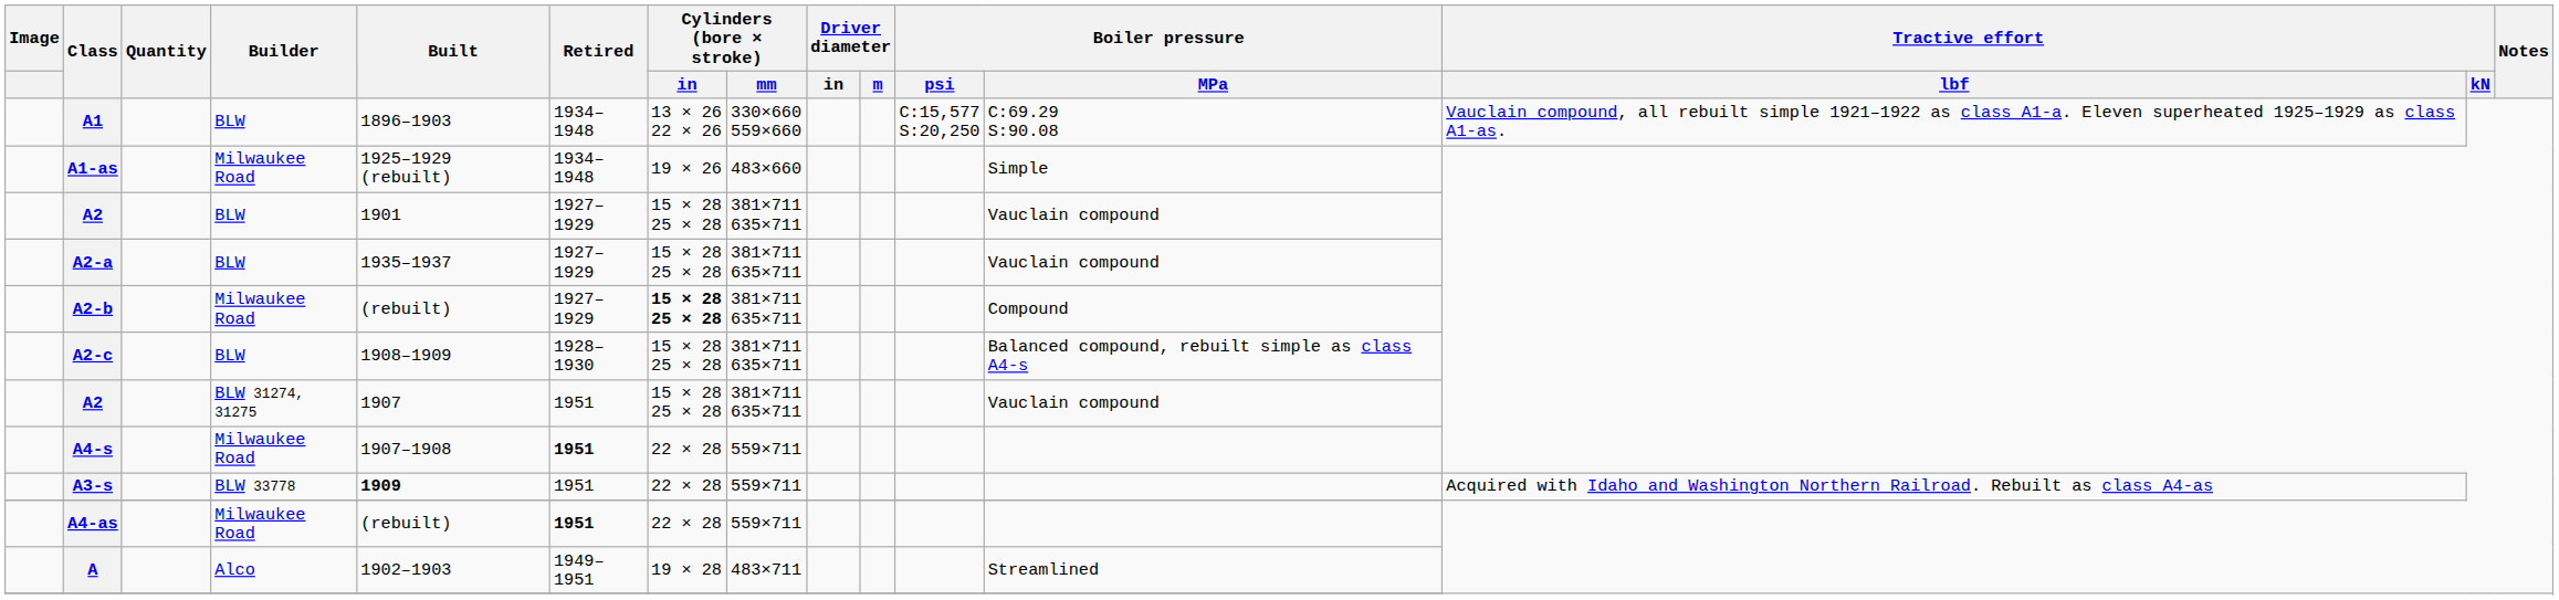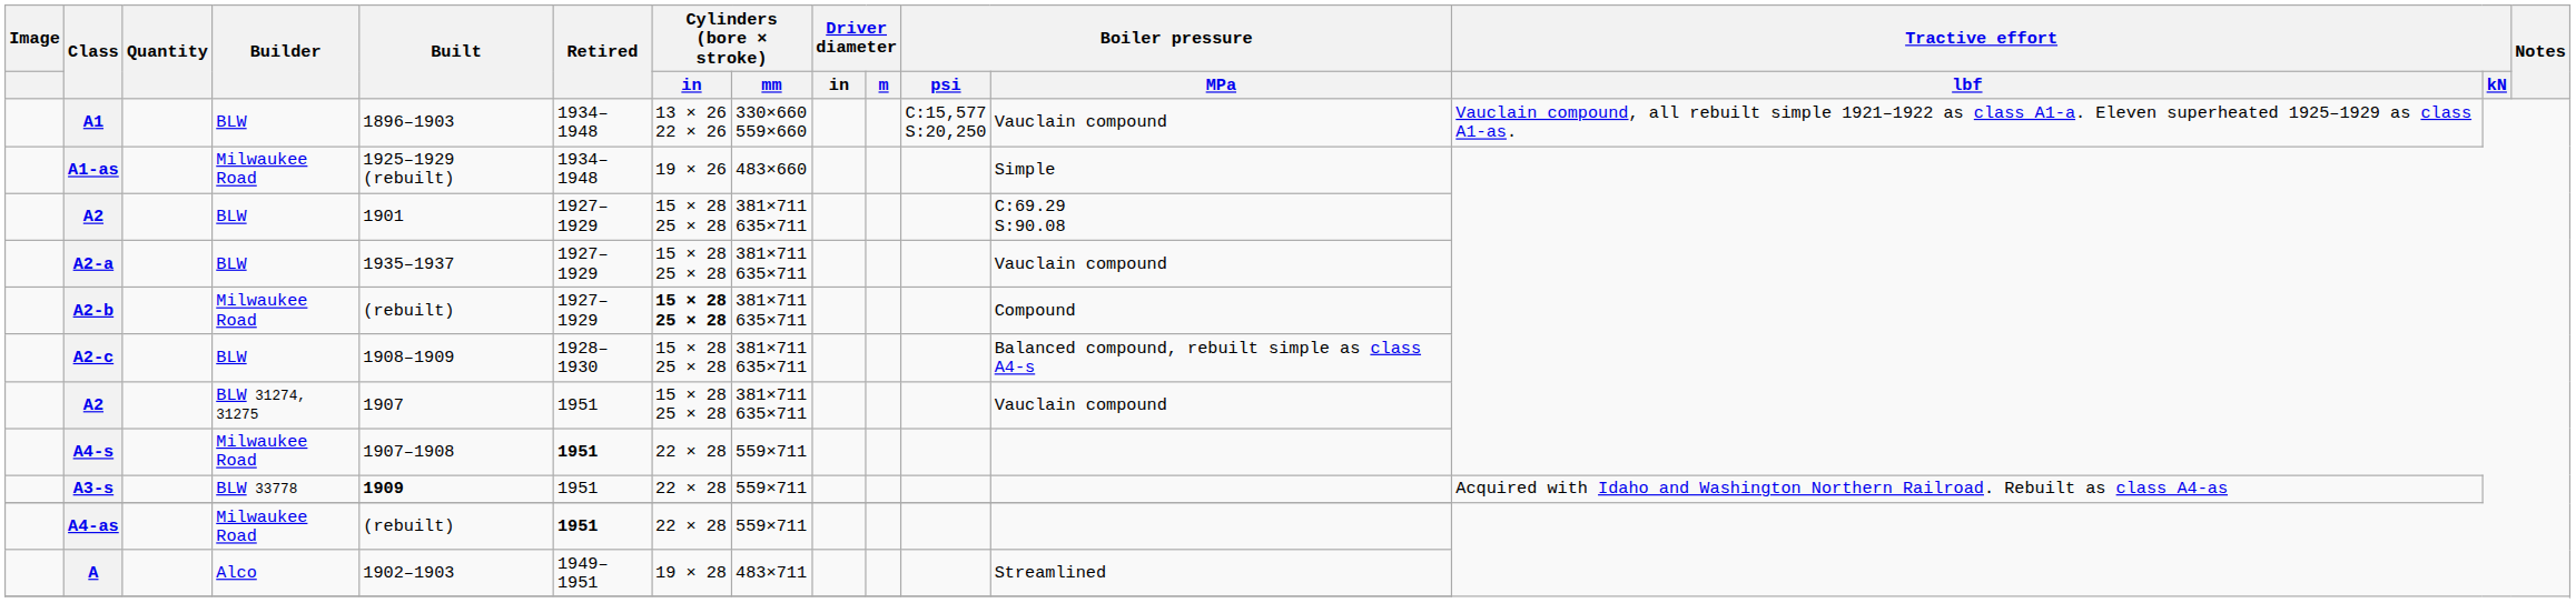A1 | Boiler pressure / MPa: C:69.29 S:90.08 -> Vauclain compound
A2 / BLW | Boiler pressure / MPa: Vauclain compound -> C:69.29 S:90.08
